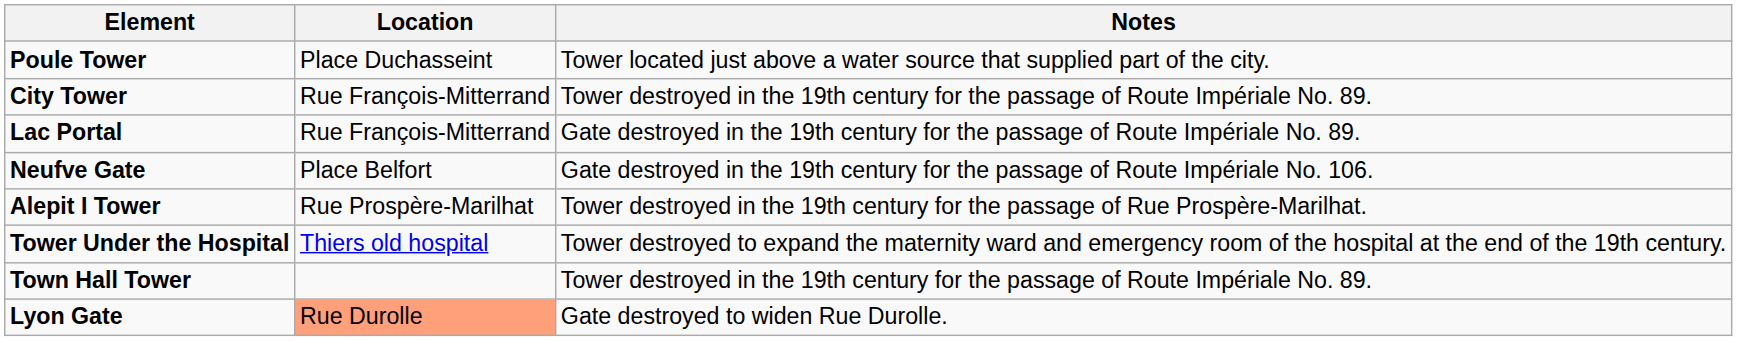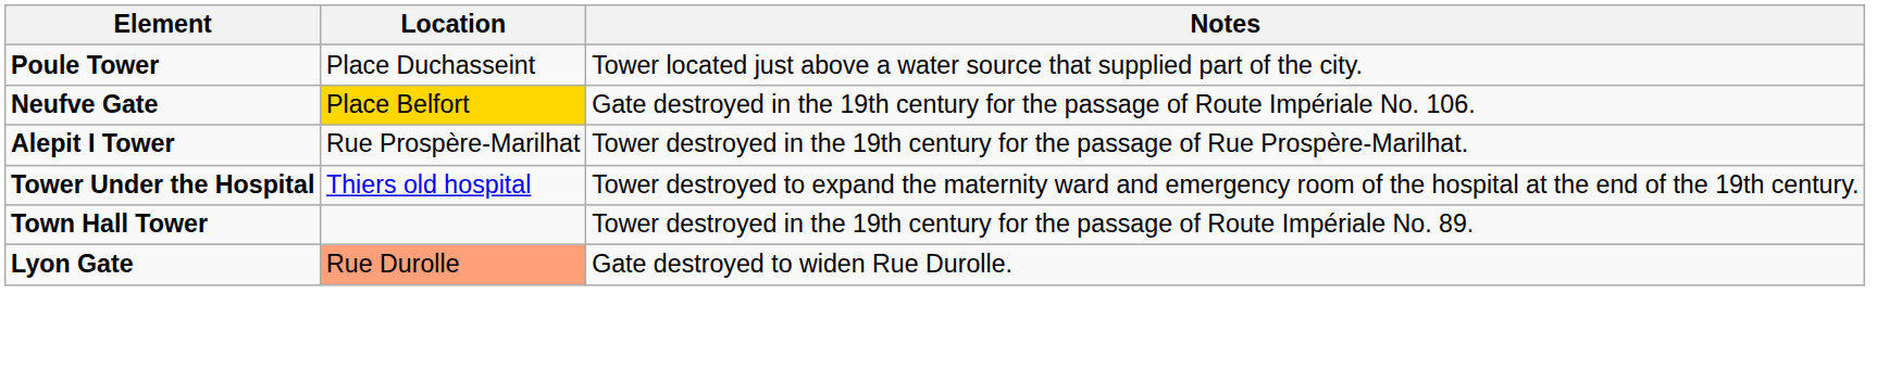- row: City Tower | Rue François-Mitterrand | Tower destroyed in the 19th century for the passage of Route Impériale No. 89.
- row: Lac Portal | Rue François-Mitterrand | Gate destroyed in the 19th century for the passage of Route Impériale No. 89.
Neufve Gate | Location: no background -> gold background
